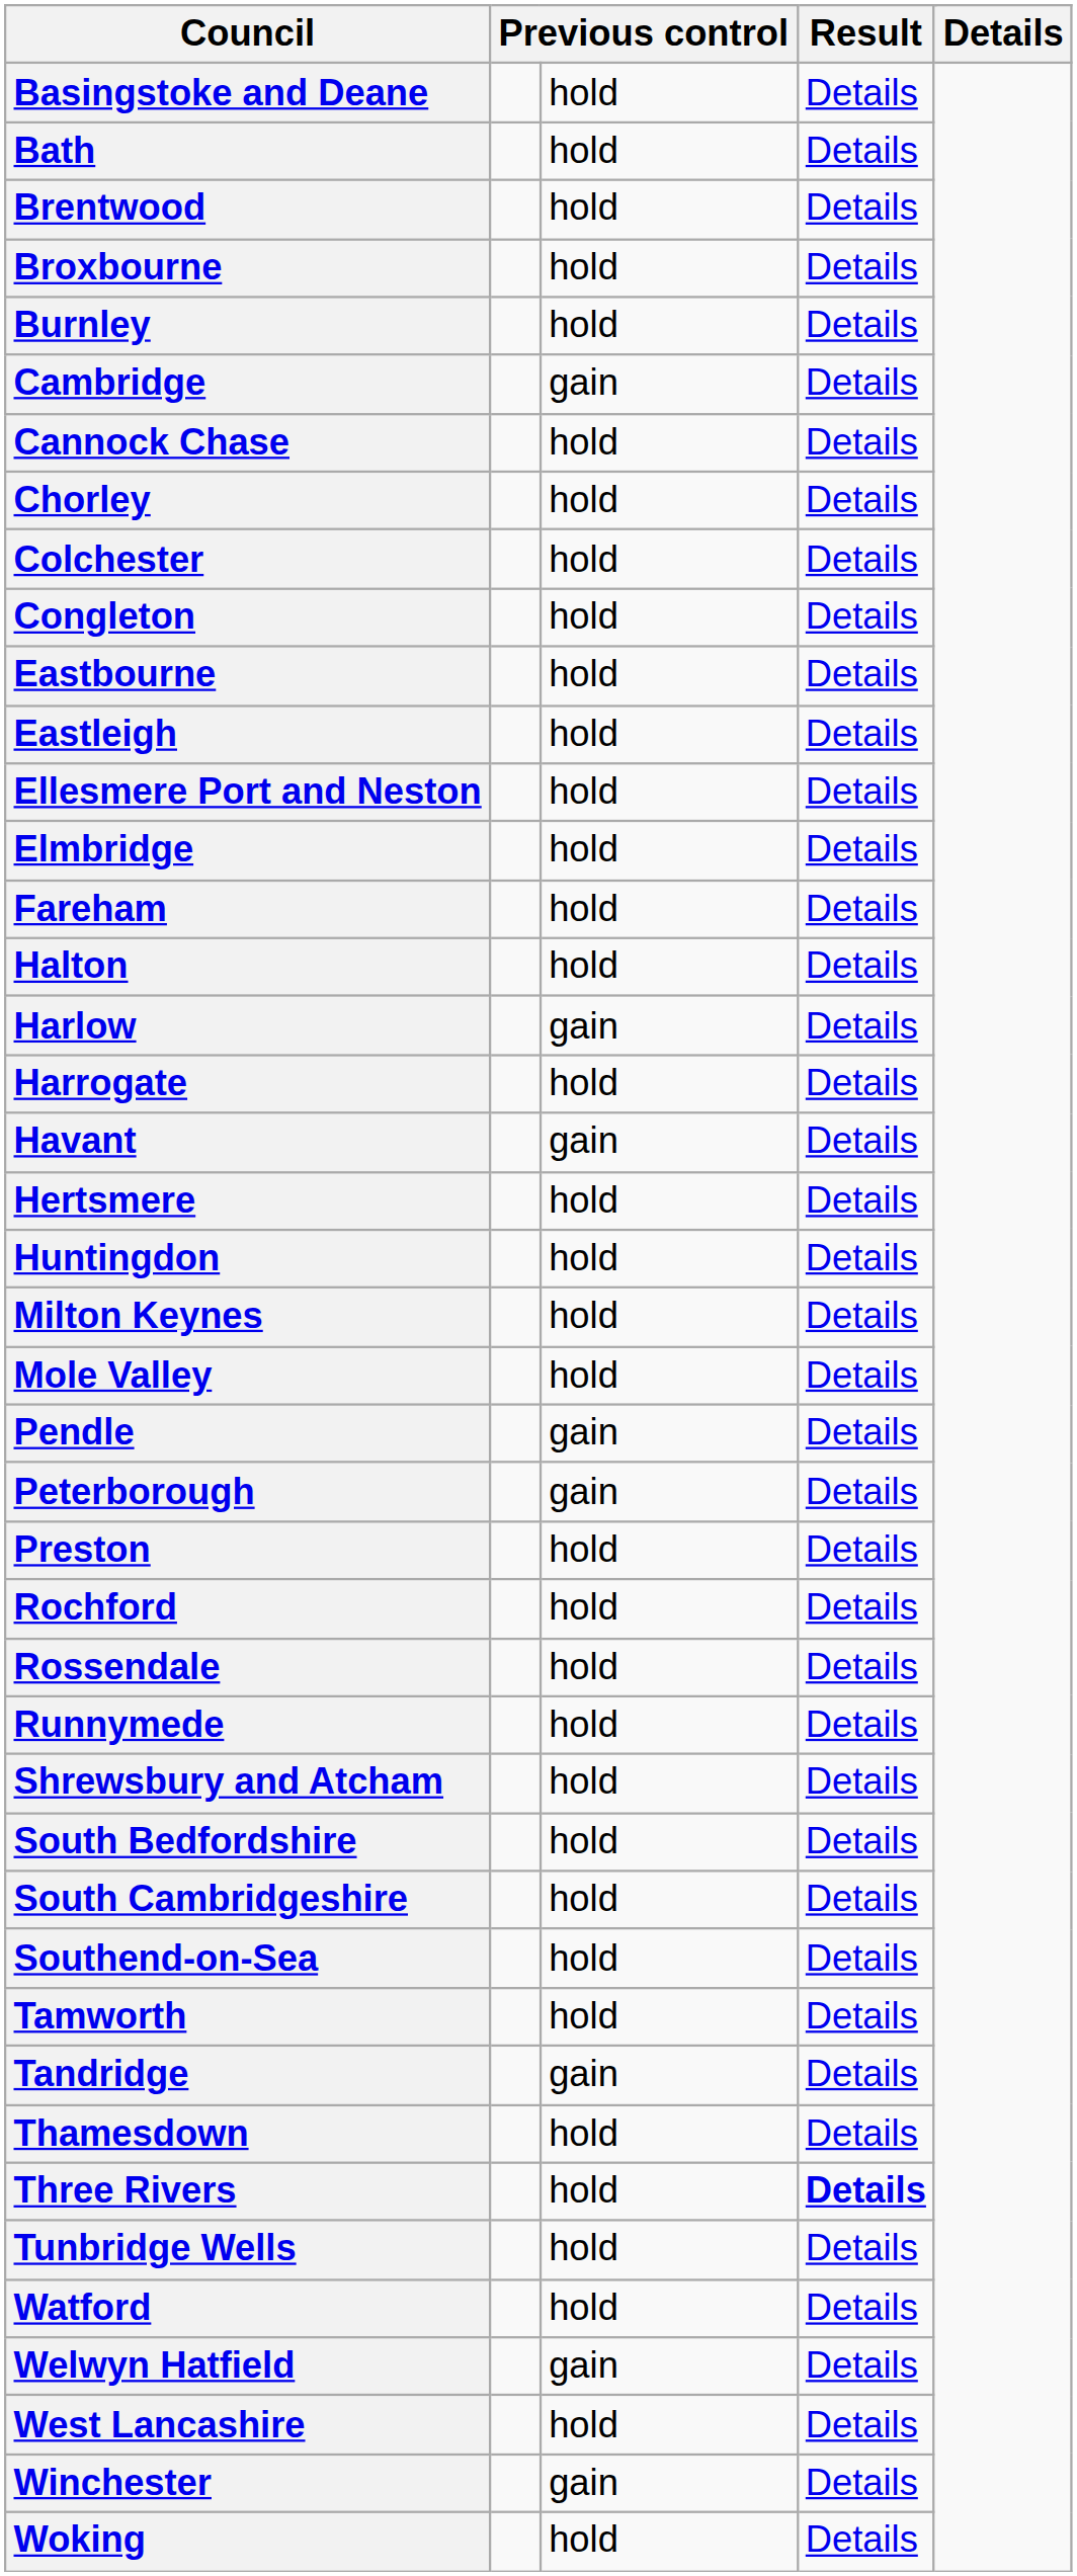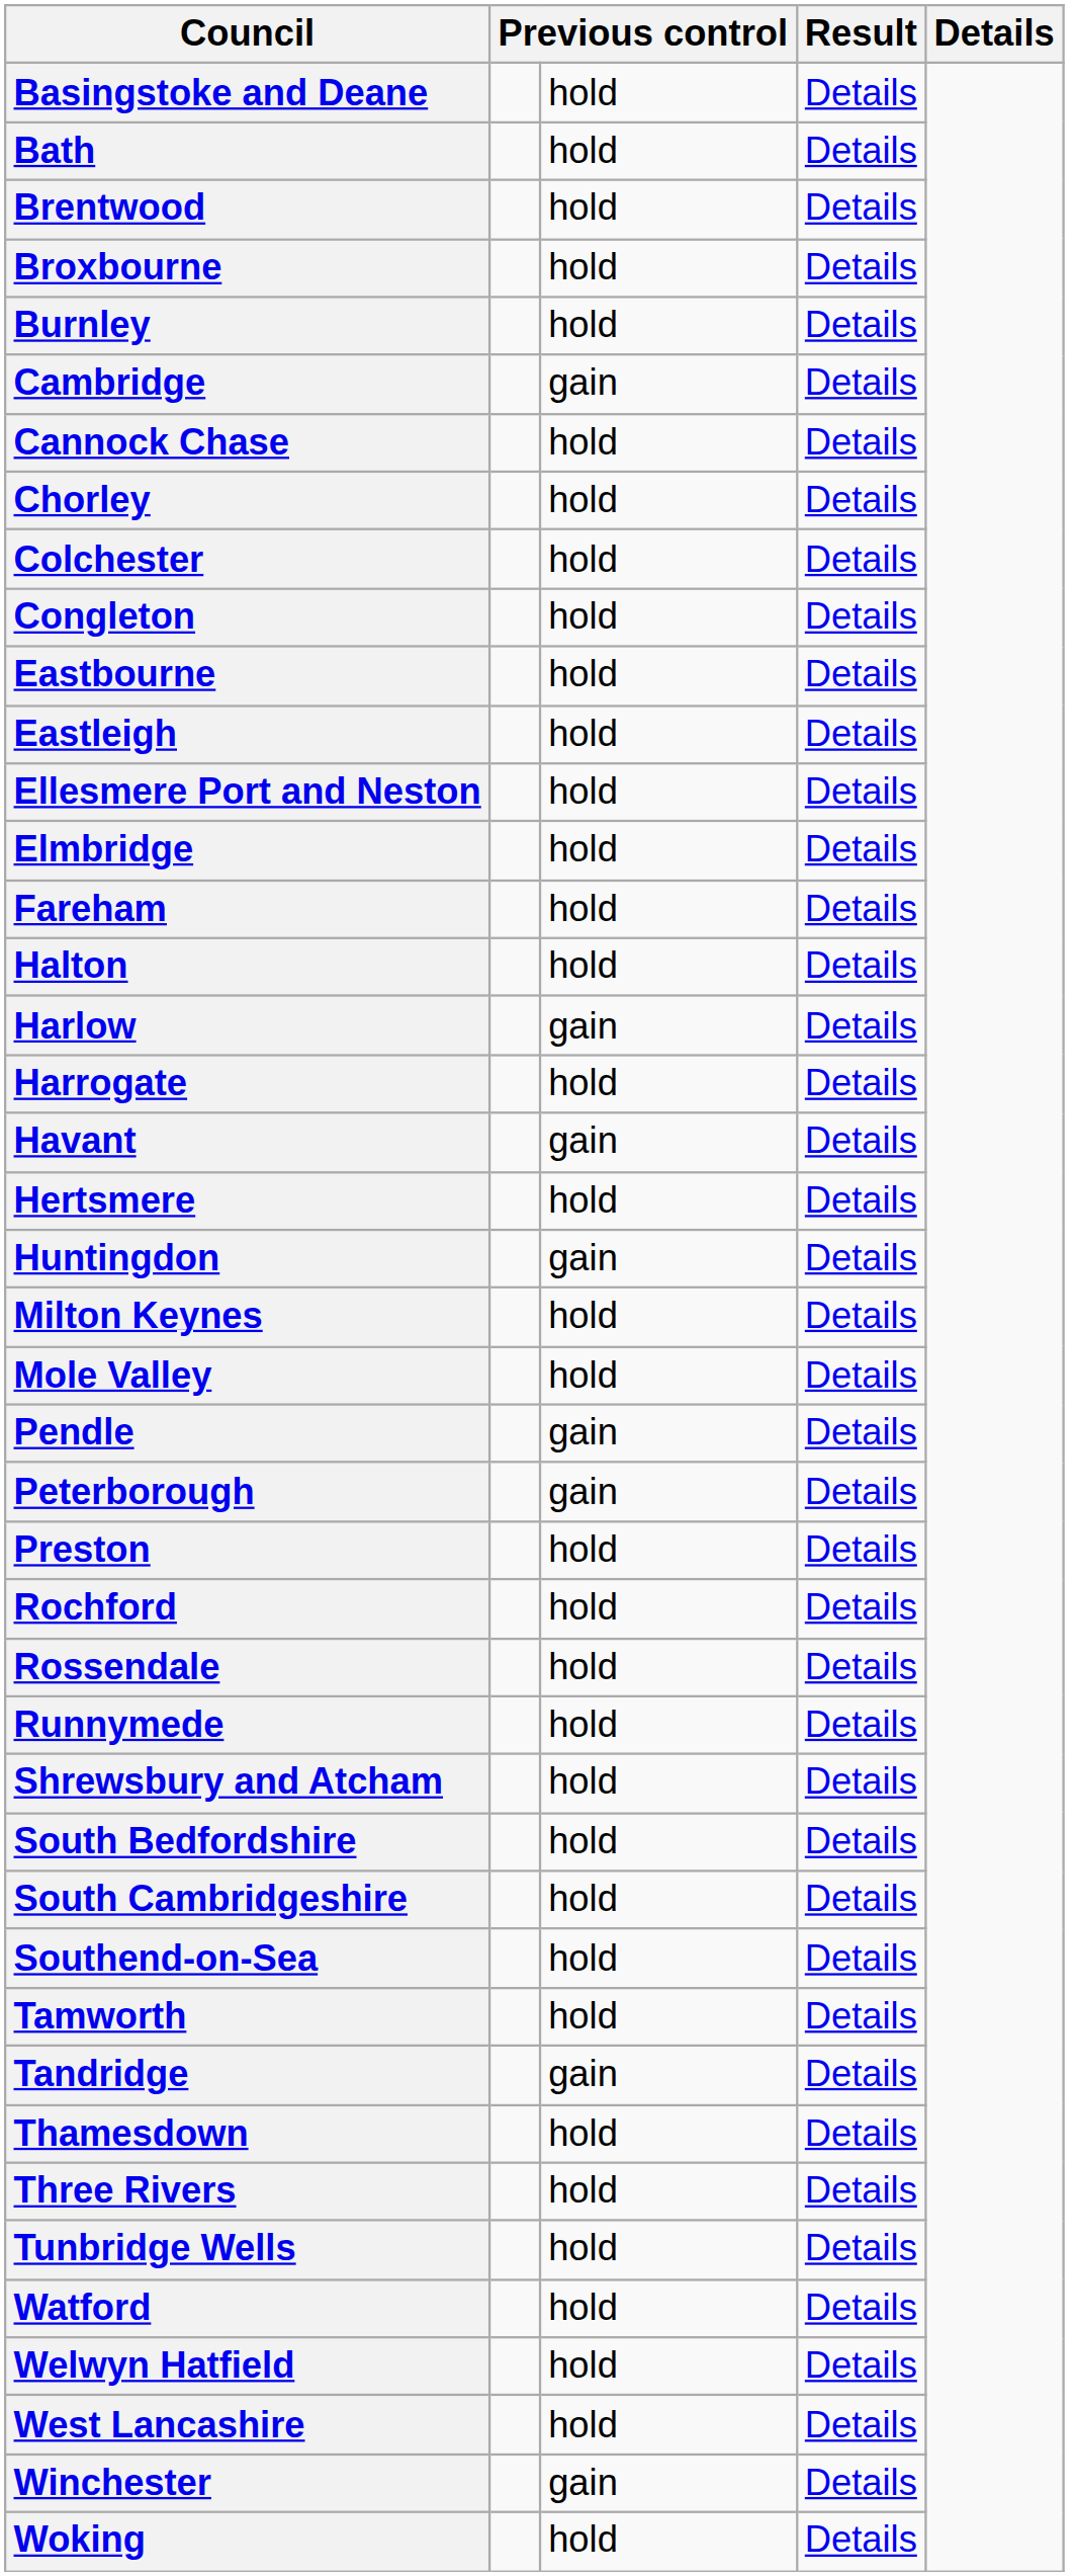Huntingdon | column 3: hold -> gain
Three Rivers | column 4: bold -> normal
Welwyn Hatfield | column 3: gain -> hold
